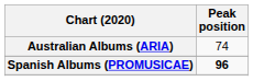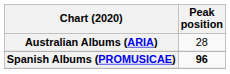Australian Albums (ARIA) | Peak position: 74 -> 28
